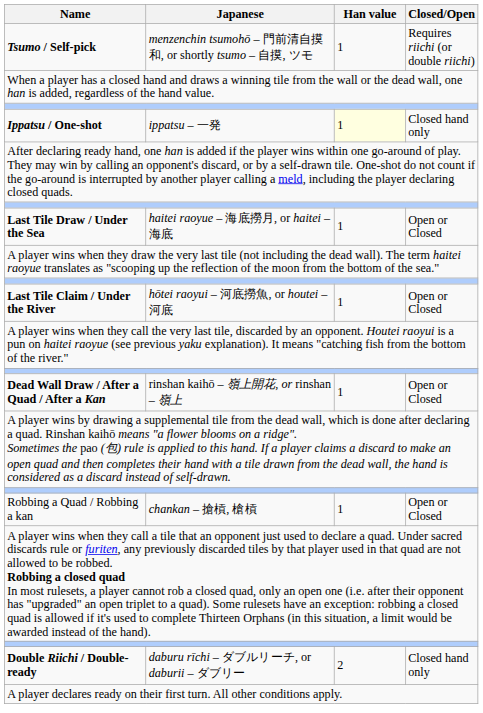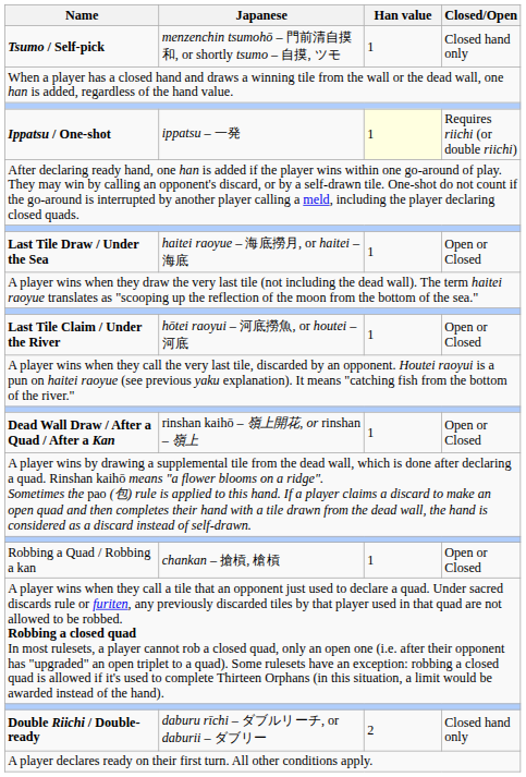Tsumo / Self-pick | Closed/Open: Requires riichi (or double riichi) -> Closed hand only
Ippatsu / One-shot | Closed/Open: Closed hand only -> Requires riichi (or double riichi)
